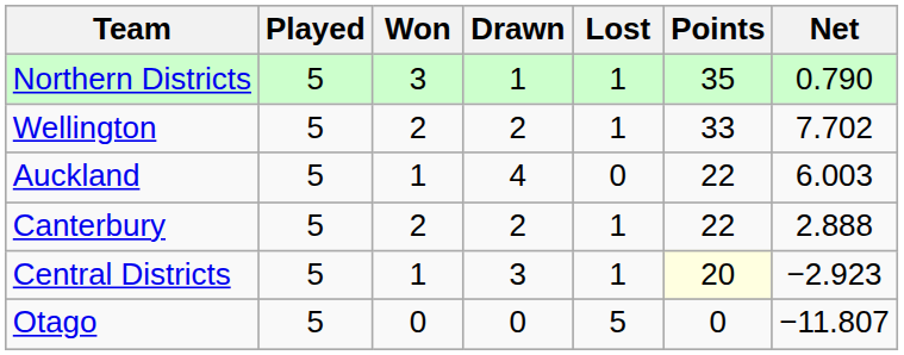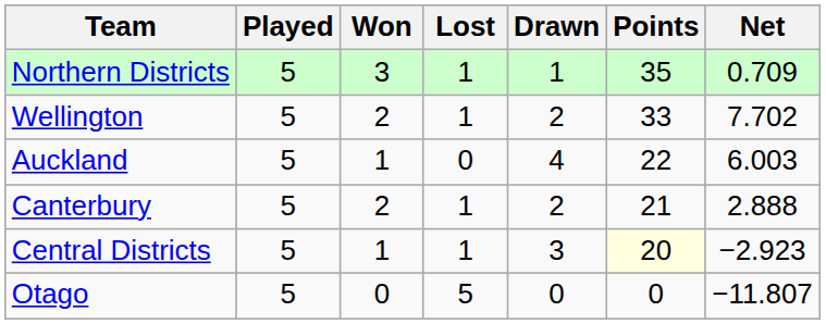columns swapped: Lost <-> Drawn
Northern Districts | Net: 0.790 -> 0.709
Canterbury | Points: 22 -> 21
